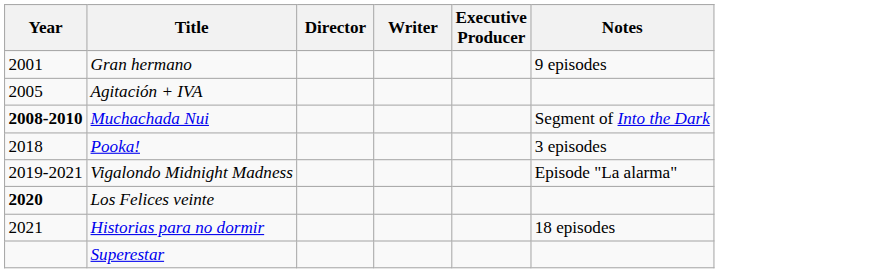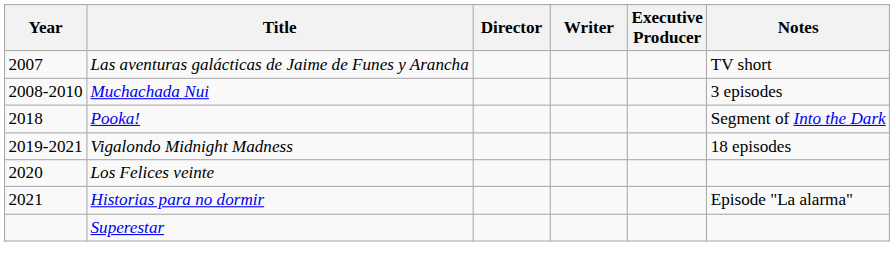- row: 2001 | Gran hermano | 9 episodes
- row: 2005 | Agitación + IVA
+ row: 2007 | Las aventuras galácticas de Jaime de Funes y Arancha | TV short
Muchachada Nui | Year: bold -> normal
Muchachada Nui | Notes: Segment of Into the Dark -> 3 episodes
Pooka! | Notes: 3 episodes -> Segment of Into the Dark
Vigalondo Midnight Madness | Notes: Episode "La alarma" -> 18 episodes
Los Felices veinte | Year: bold -> normal
Historias para no dormir | Notes: 18 episodes -> Episode "La alarma"
